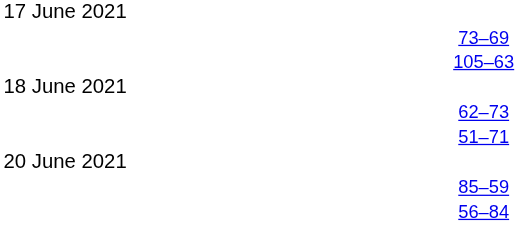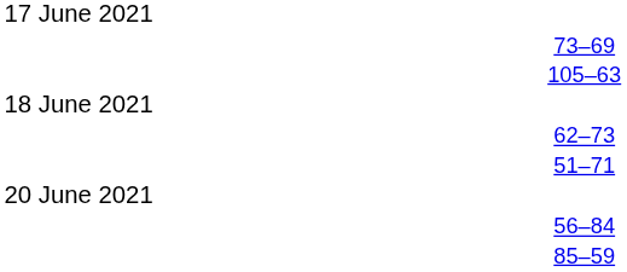rows swapped: 56–84 <-> 85–59
